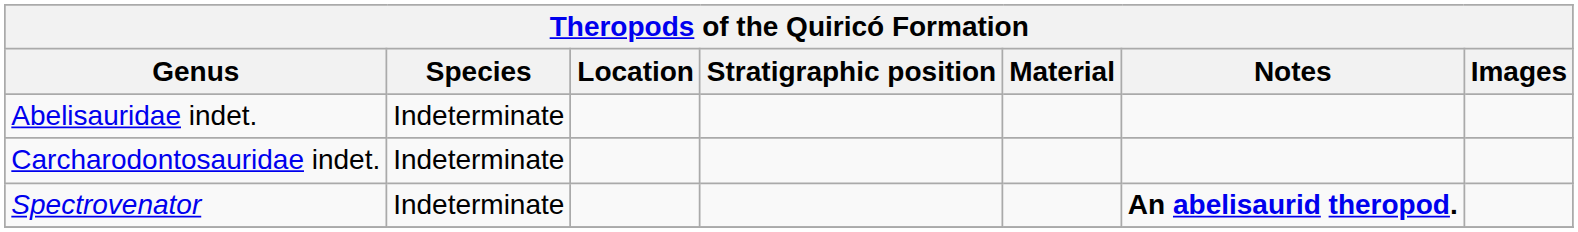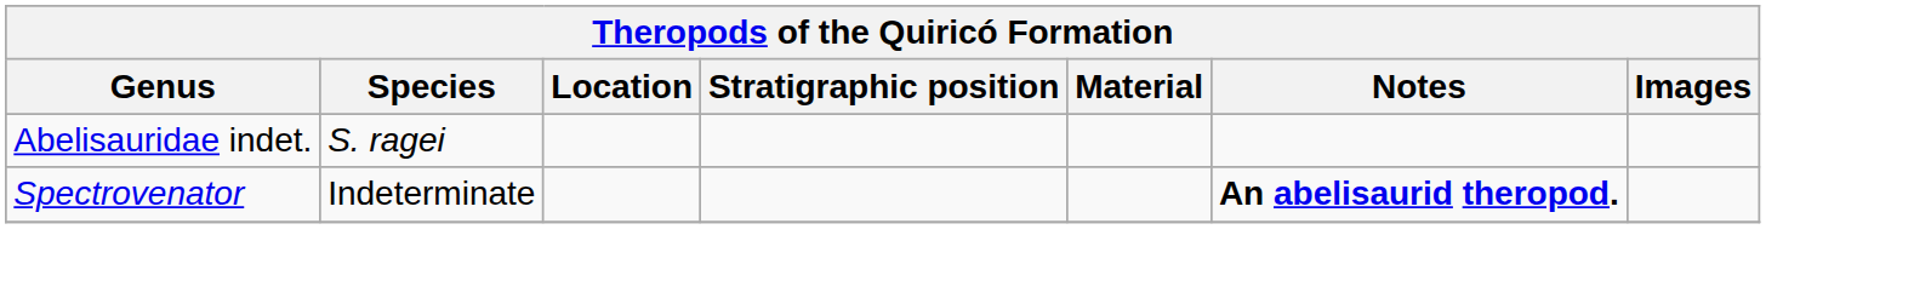Abelisauridae indet. | Species: Indeterminate -> S. ragei
- row: Carcharodontosauridae indet. | Indeterminate
